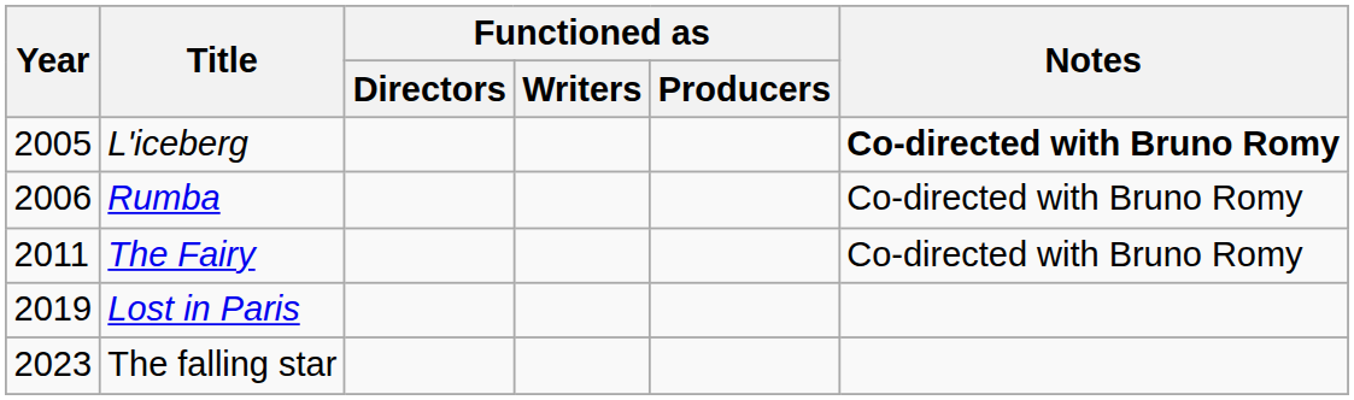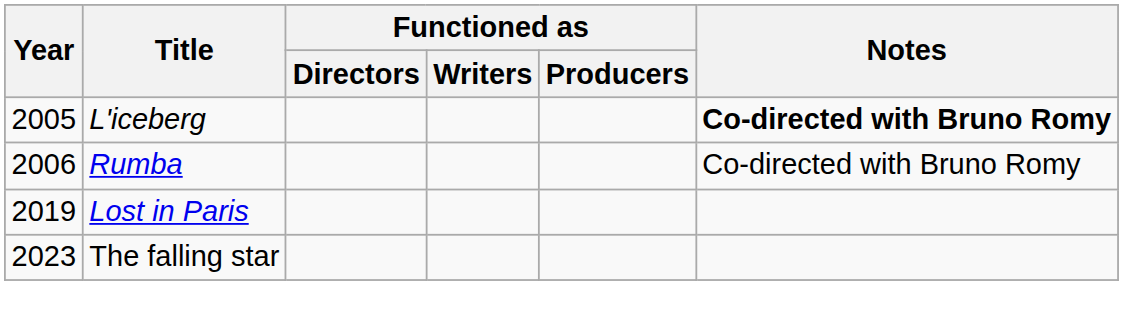- row: 2011 | The Fairy | Co-directed with Bruno Romy
